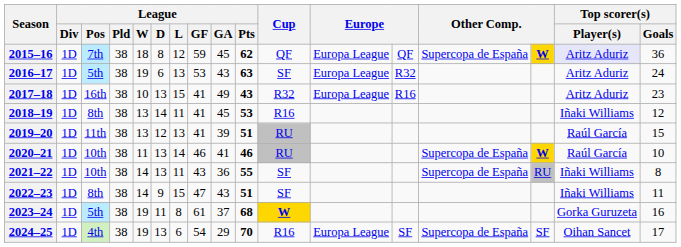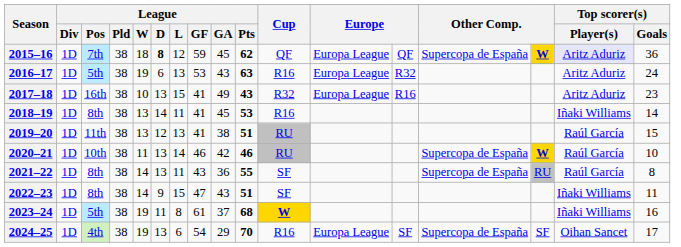2015–16 | League / D: normal -> bold
2016–17 | Cup: SF -> R16
2018–19 | Top scorer(s) / Goals: 12 -> 14
2019–20 | League / GA: 39 -> 38
2020–21 | League / GA: 41 -> 42
2021–22 | League / Pos: 10th -> 8th
2021–22 | Top scorer(s) / Player(s): Iñaki Williams -> Raúl García
2023–24 | Top scorer(s) / Player(s): Gorka Guruzeta -> Iñaki Williams
